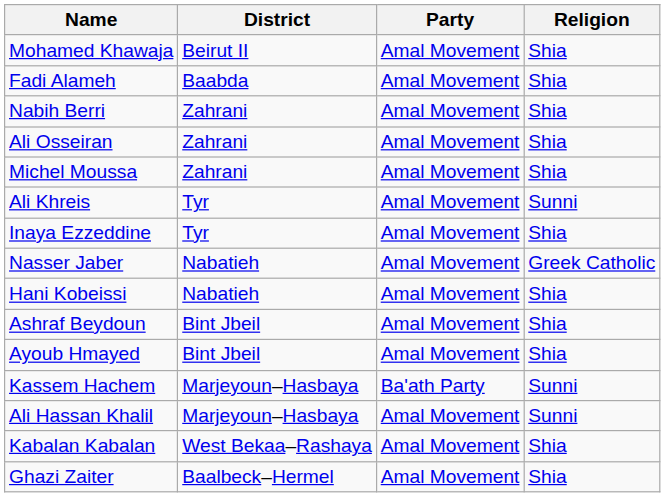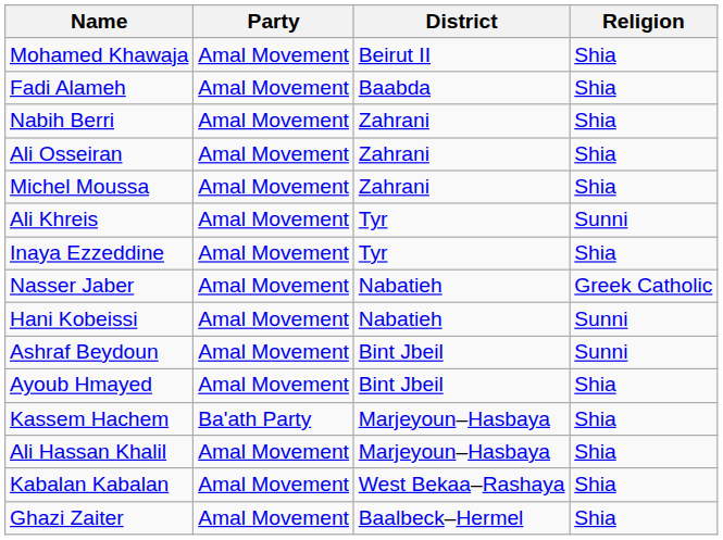columns swapped: Party <-> District
Hani Kobeissi | Religion: Shia -> Sunni
Ashraf Beydoun | Religion: Shia -> Sunni
Kassem Hachem | Religion: Sunni -> Shia
Ali Hassan Khalil | Religion: Sunni -> Shia
